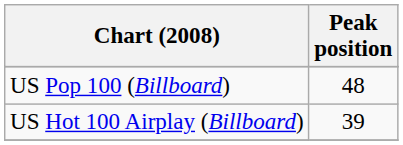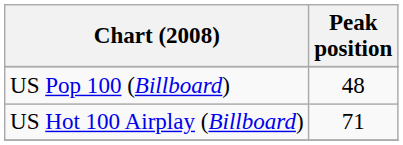US Hot 100 Airplay (Billboard) | Peak position: 39 -> 71
